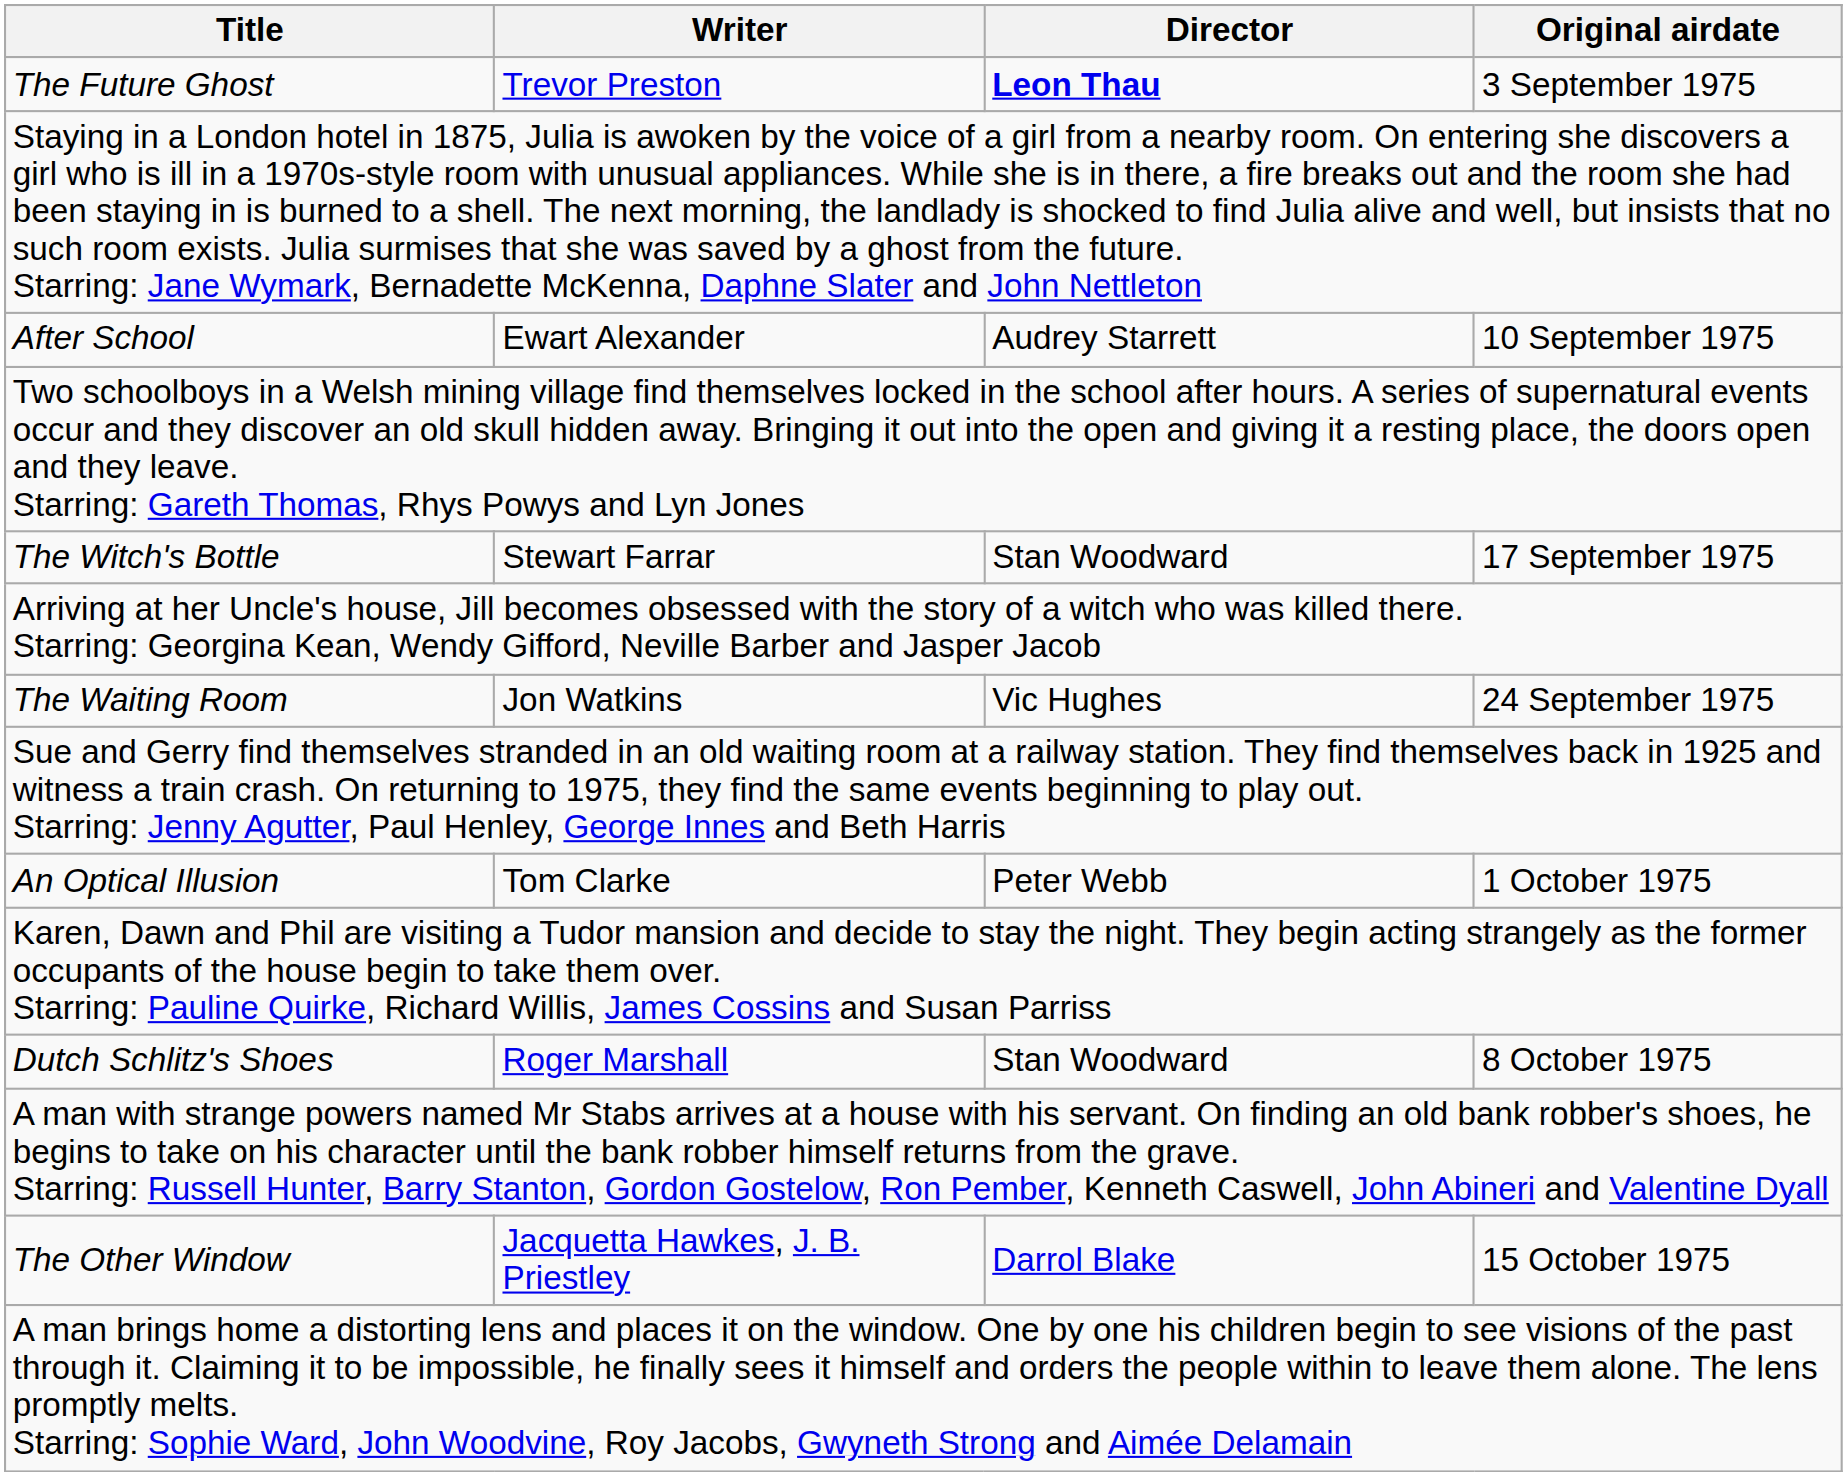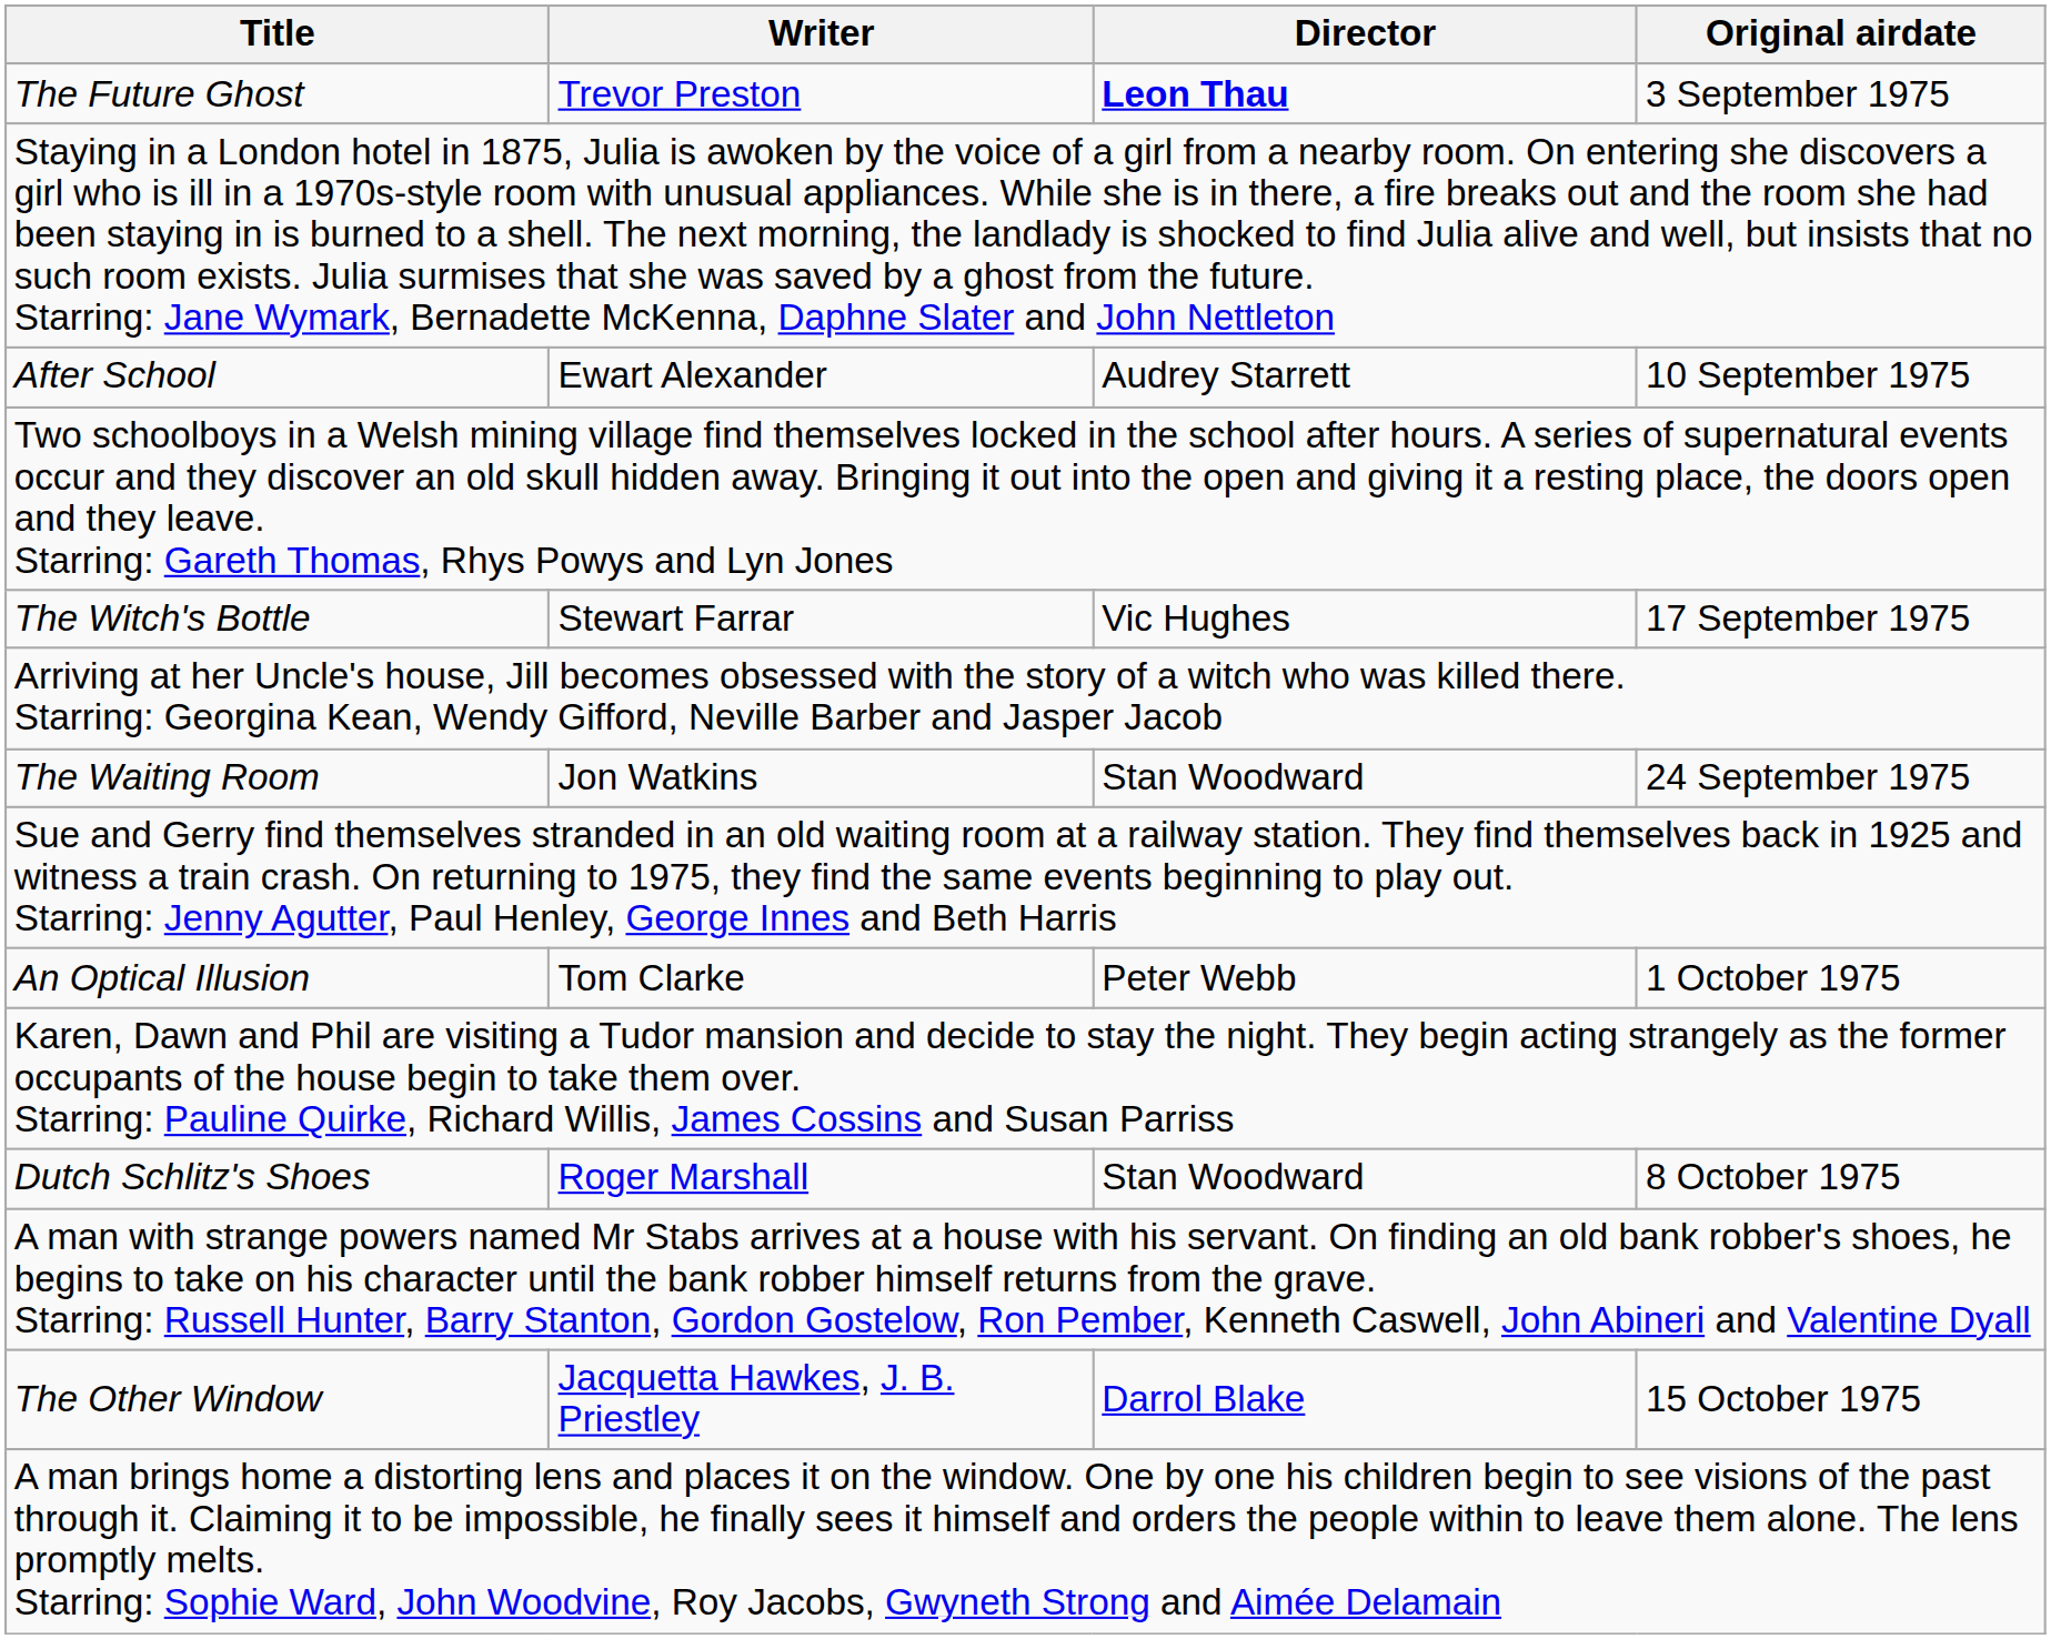The Witch's Bottle | Director: Stan Woodward -> Vic Hughes
The Waiting Room | Director: Vic Hughes -> Stan Woodward
